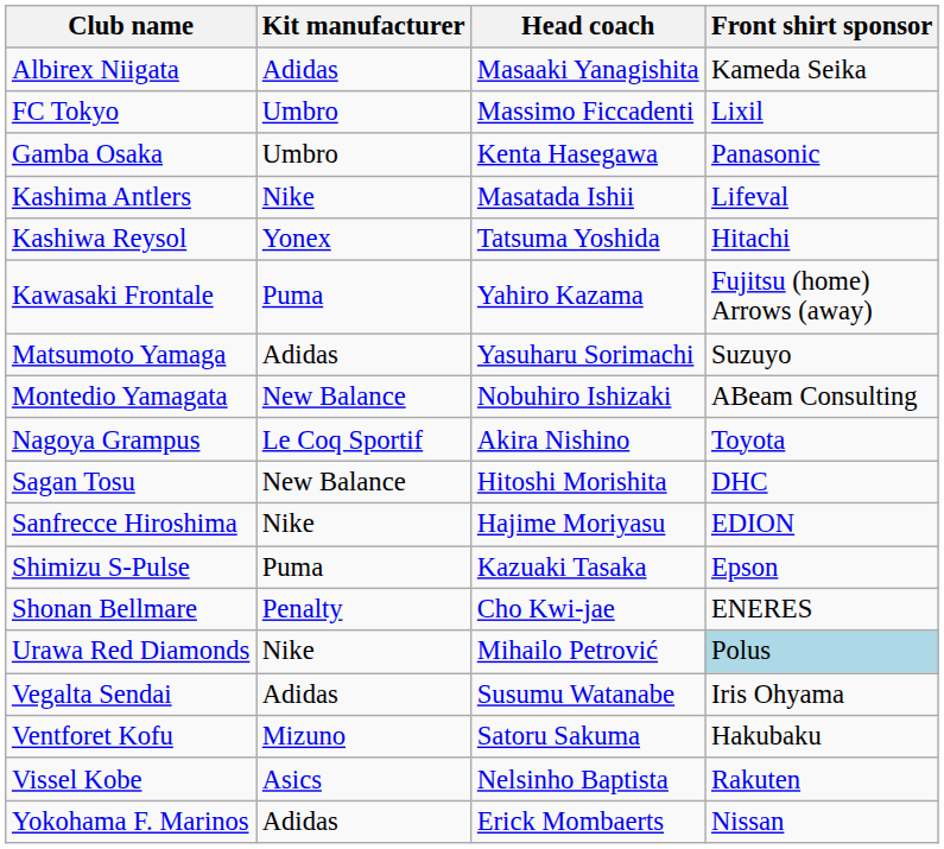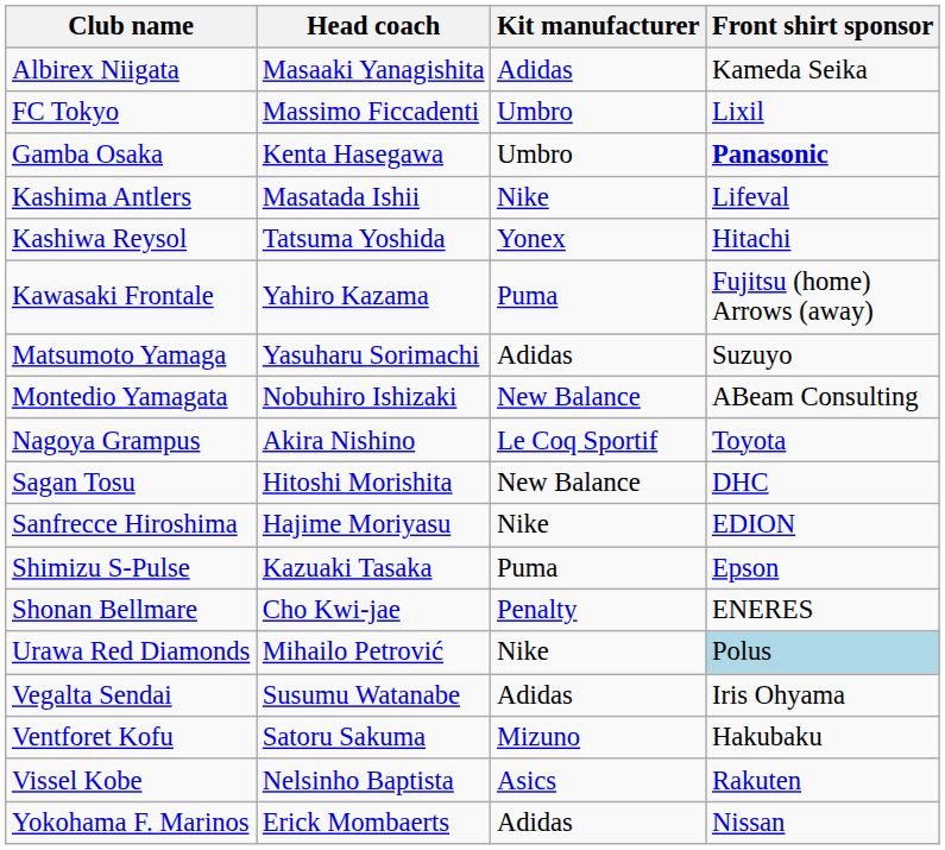columns swapped: Head coach <-> Kit manufacturer
Gamba Osaka | Front shirt sponsor: normal -> bold
